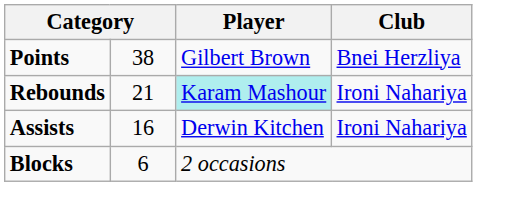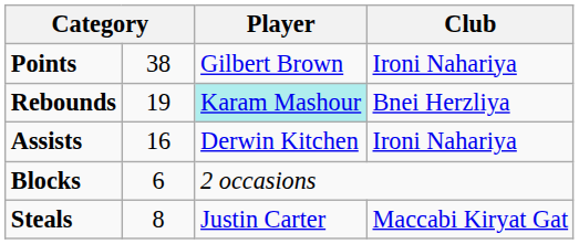Points | Club: Bnei Herzliya -> Ironi Nahariya
Rebounds | column 2: 21 -> 19
Rebounds | Club: Ironi Nahariya -> Bnei Herzliya
+ row: Steals | 8 | Justin Carter | Maccabi Kiryat Gat
